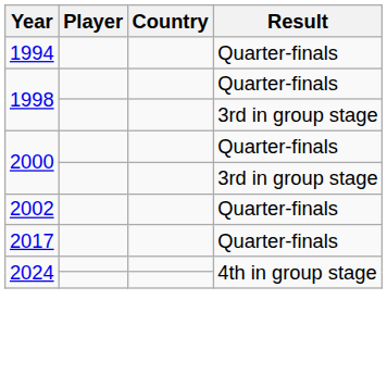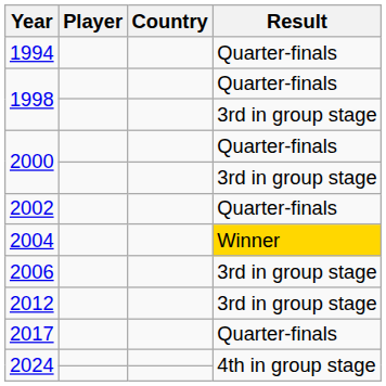+ row: 2004 | Winner
+ row: 2006 | 3rd in group stage
+ row: 2012 | 3rd in group stage
